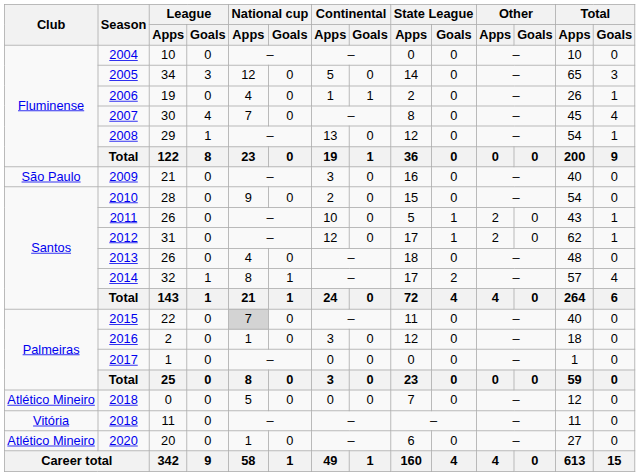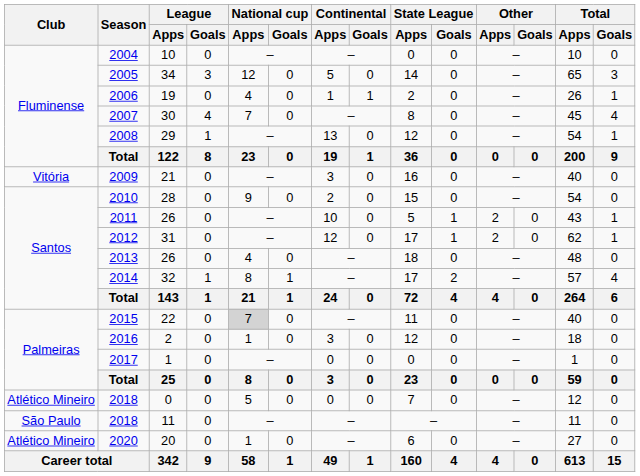2009 | Club: São Paulo -> Vitória
2018 / 11 | Club: Vitória -> São Paulo
